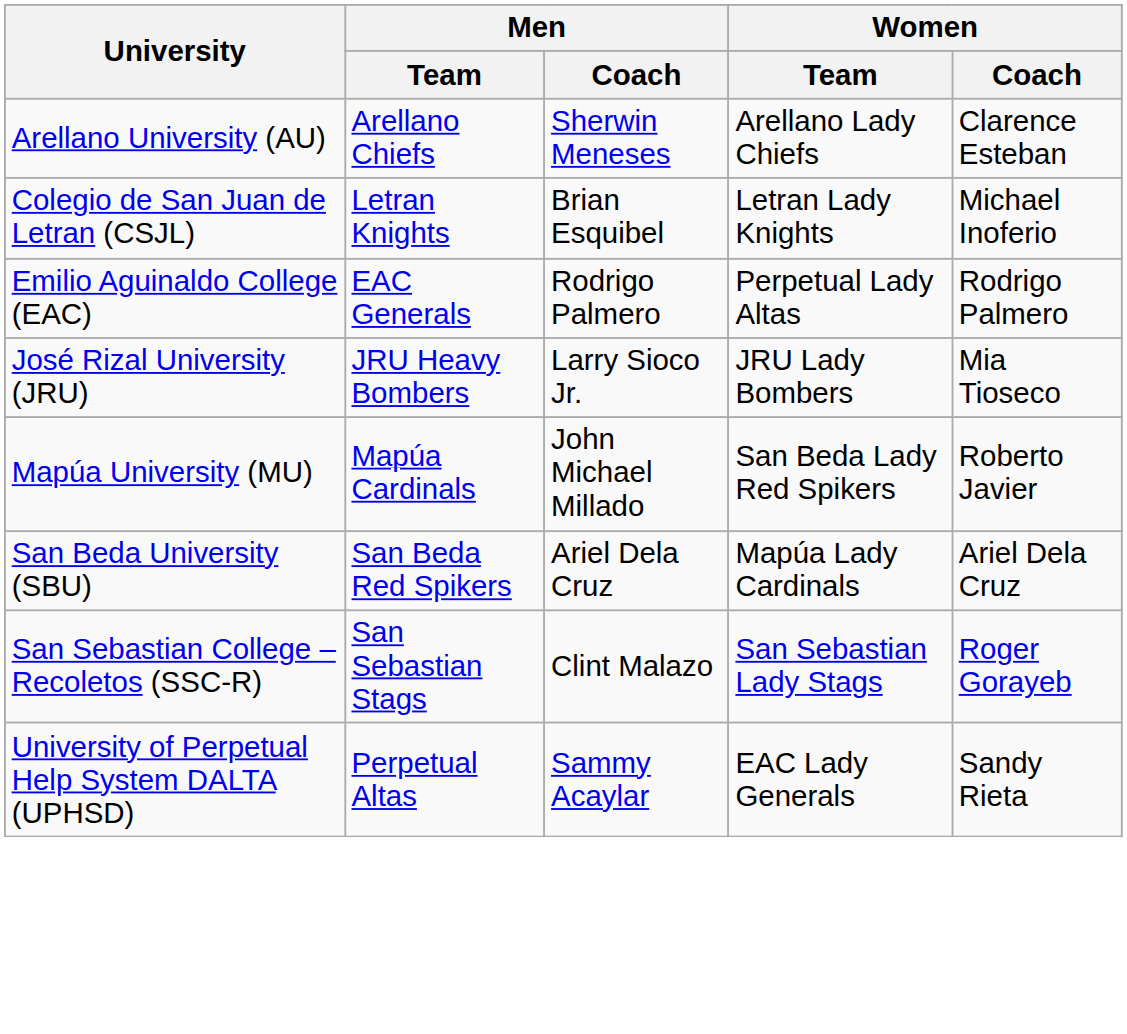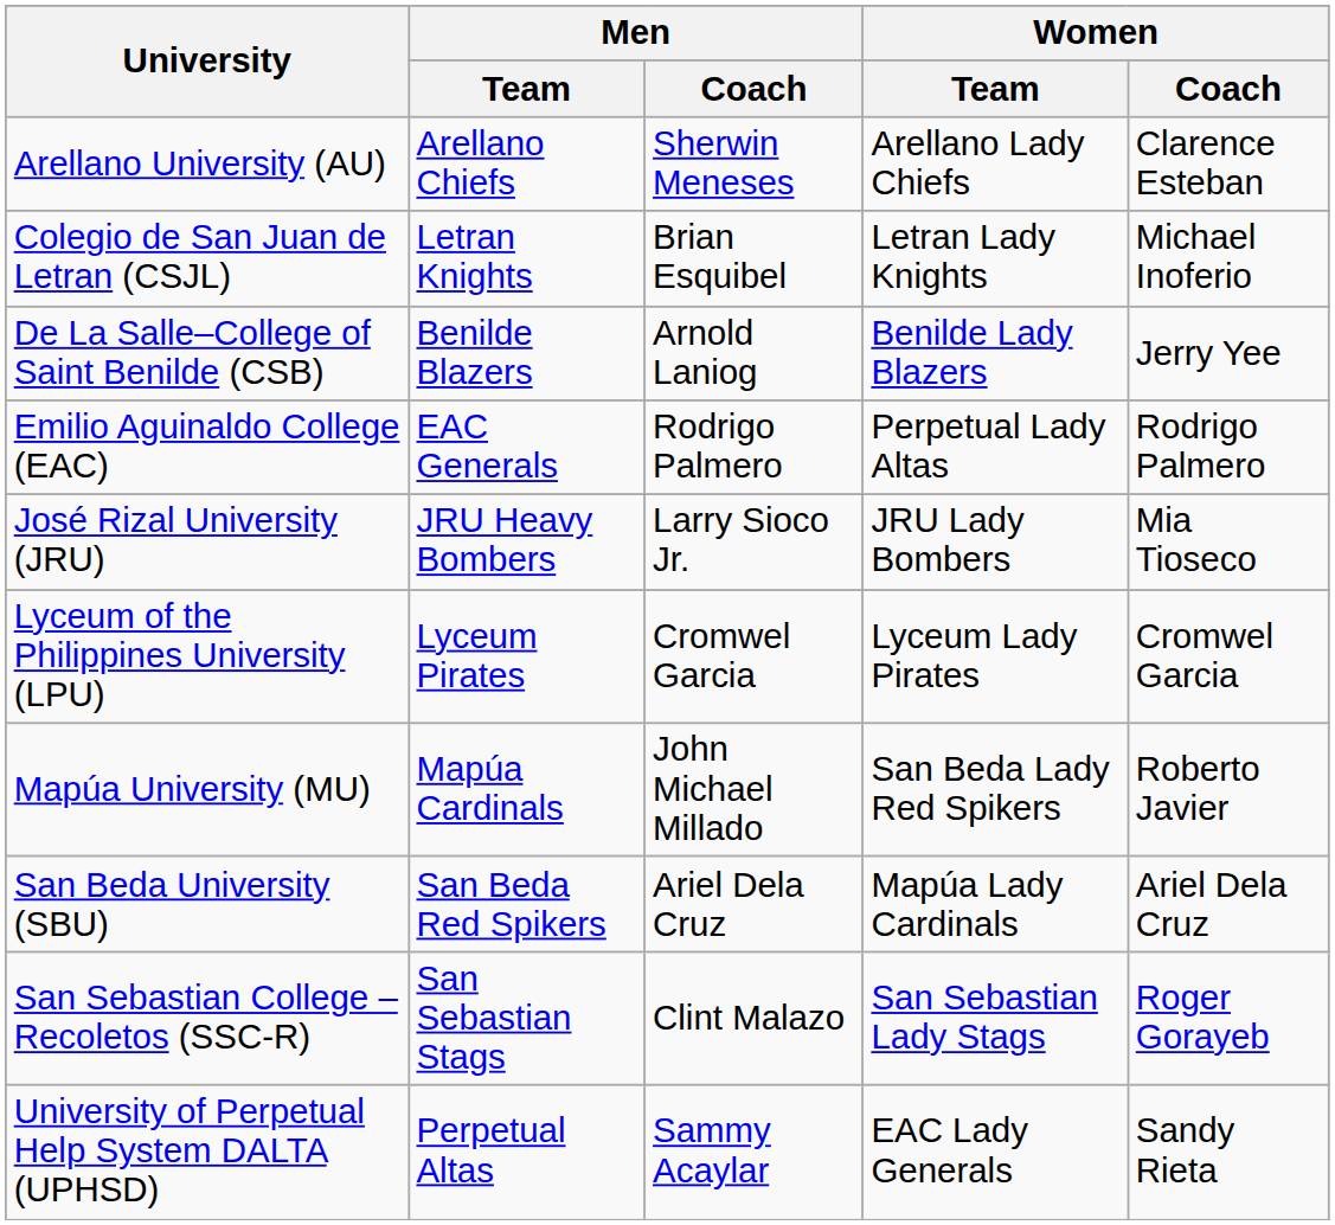+ row: De La Salle–College of Saint Benilde (CSB) | Benilde Blazers | Arnold Laniog | Benilde Lady Blazers | Jerry Yee
+ row: Lyceum of the Philippines University (LPU) | Lyceum Pirates | Cromwel Garcia | Lyceum Lady Pirates | Cromwel Garcia
